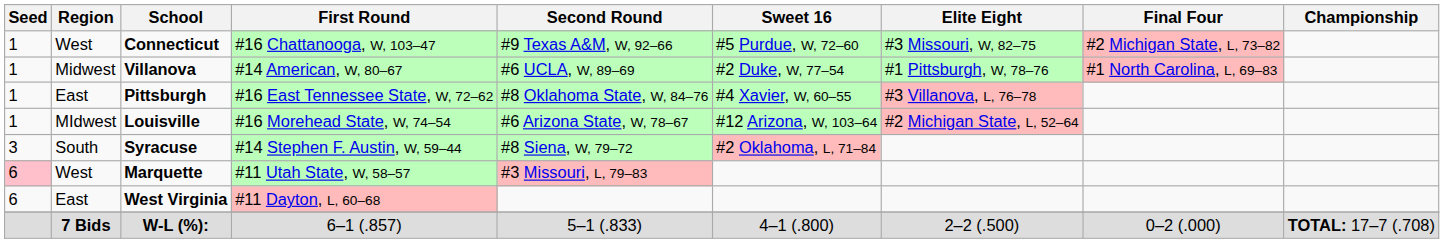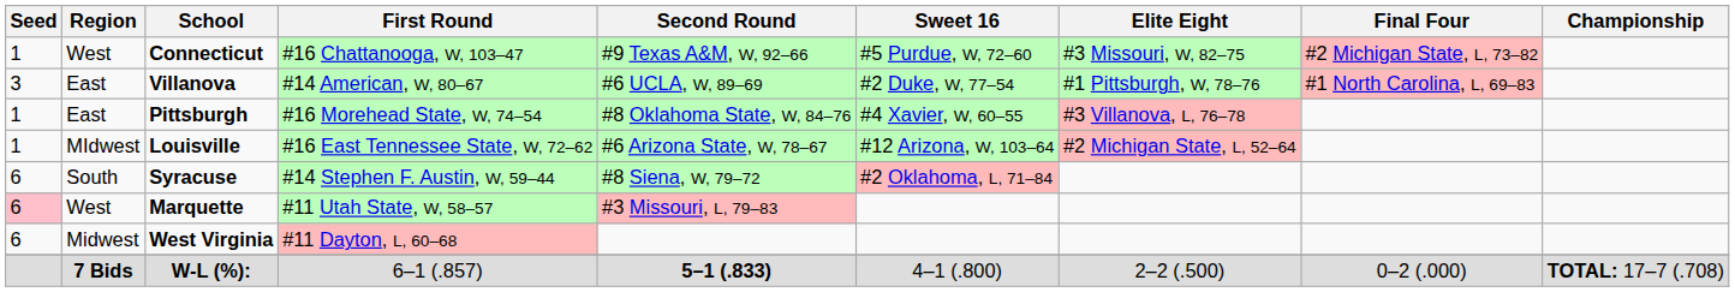Villanova | Seed: 1 -> 3
Villanova | Region: Midwest -> East
Pittsburgh | First Round: #16 East Tennessee State, W, 72–62 -> #16 Morehead State, W, 74–54
Louisville | First Round: #16 Morehead State, W, 74–54 -> #16 East Tennessee State, W, 72–62
Syracuse | Seed: 3 -> 6
West Virginia | Region: East -> Midwest
W-L (%): | Second Round: normal -> bold
